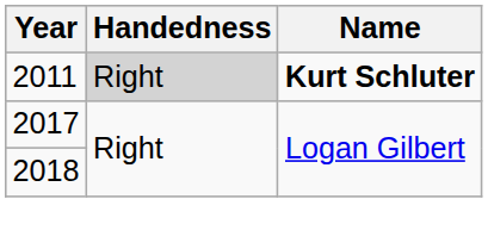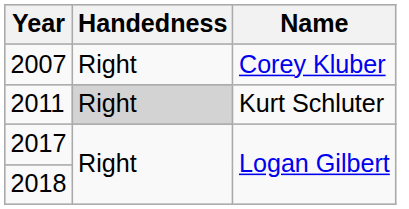+ row: 2007 | Right | Corey Kluber
2011 | Name: bold -> normal
